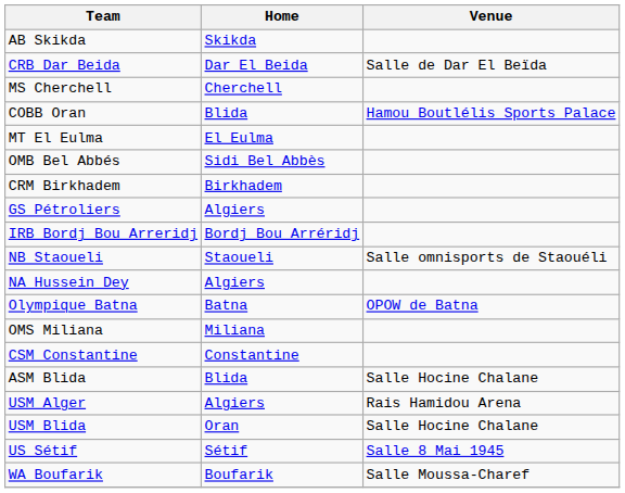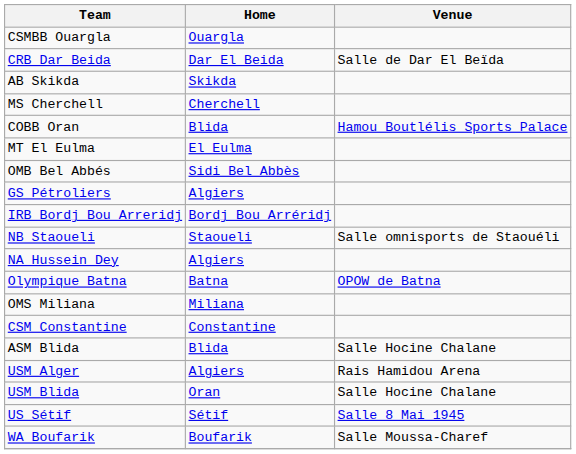+ row: CSMBB Ouargla | Ouargla
rows swapped: CRB Dar Beida <-> AB Skikda
- row: CRM Birkhadem | Birkhadem
